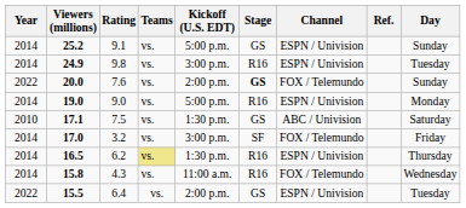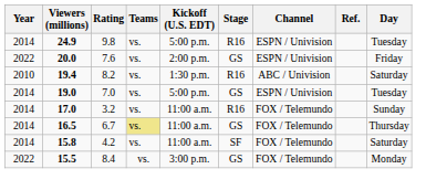- row: 2014 | 25.2 | 9.1 | vs. | 5:00 p.m. | GS | ESPN / Univision | Sunday
24.9 | Kickoff (U.S. EDT): 3:00 p.m. -> 5:00 p.m.
20.0 | Stage: bold -> normal
20.0 | Channel: FOX / Telemundo -> ESPN / Univision
20.0 | Day: Sunday -> Friday
+ row: 2010 | 19.4 | 8.2 | vs. | 1:30 p.m. | R16 | ABC / Univision | Saturday
19.0 | Rating: 9.0 -> 7.0
19.0 | Stage: R16 -> GS
19.0 | Day: Monday -> Tuesday
- row: 2010 | 17.1 | 7.5 | vs. | 1:30 p.m. | GS | ABC / Univision | Saturday
17.0 | Kickoff (U.S. EDT): 3:00 p.m. -> 11:00 a.m.
17.0 | Stage: SF -> R16
17.0 | Day: Friday -> Sunday
16.5 | Rating: 6.2 -> 6.7
16.5 | Kickoff (U.S. EDT): 1:30 p.m. -> 11:00 a.m.
16.5 | Stage: R16 -> GS
16.5 | Channel: ESPN / Univision -> FOX / Telemundo
15.8 | Rating: 4.3 -> 4.2
15.8 | Stage: R16 -> SF
15.8 | Day: Wednesday -> Saturday
15.5 | Rating: 6.4 -> 8.4
15.5 | Kickoff (U.S. EDT): 2:00 p.m. -> 3:00 p.m.
15.5 | Channel: ESPN / Univision -> FOX / Telemundo
15.5 | Day: Tuesday -> Monday
